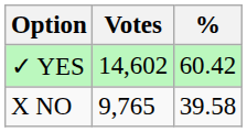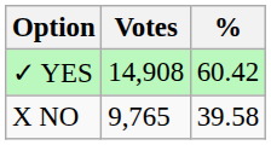✓ YES | Votes: 14,602 -> 14,908
